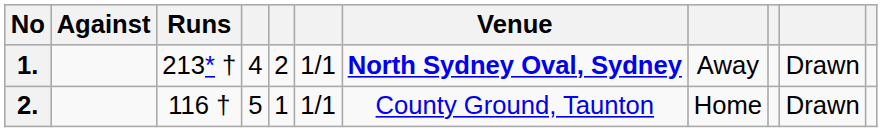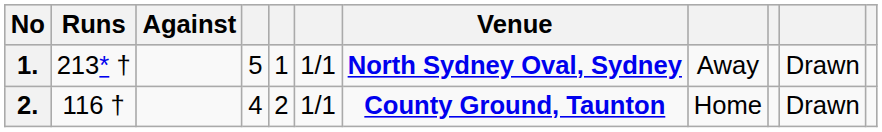columns swapped: Runs <-> Against
1. | column 4: 4 -> 5
1. | column 5: 2 -> 1
2. | column 4: 5 -> 4
2. | column 5: 1 -> 2
2. | Venue: normal -> bold
